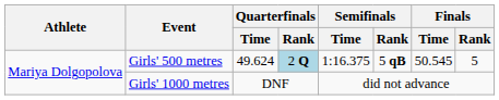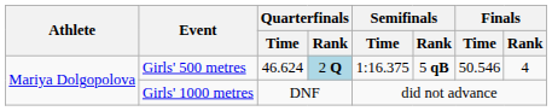Girls' 500 metres | Quarterfinals / Time: 49.624 -> 46.624
Girls' 500 metres | Finals / Time: 50.545 -> 50.546
Girls' 500 metres | Finals / Rank: 5 -> 4
